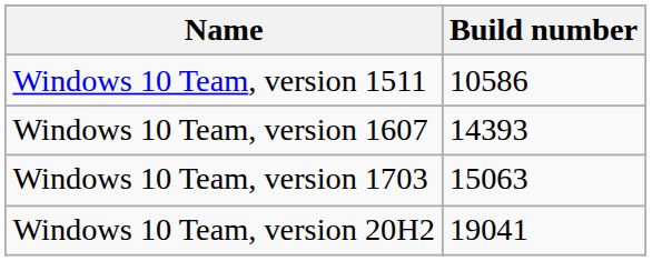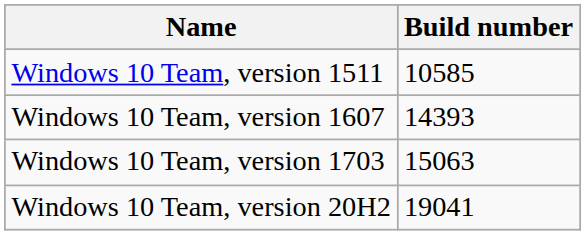Windows 10 Team, version 1511 | Build number: 10586 -> 10585
